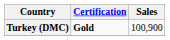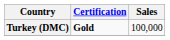Turkey (DMC) | Sales: 100,900 -> 100,000
